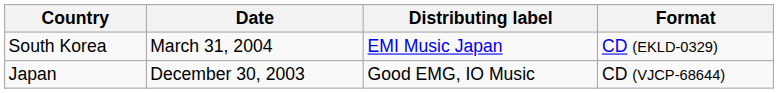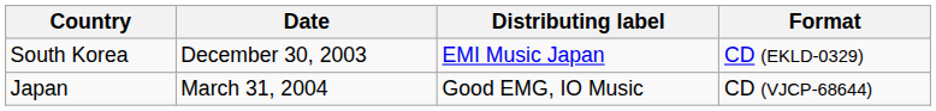South Korea | Date: March 31, 2004 -> December 30, 2003
Japan | Date: December 30, 2003 -> March 31, 2004
